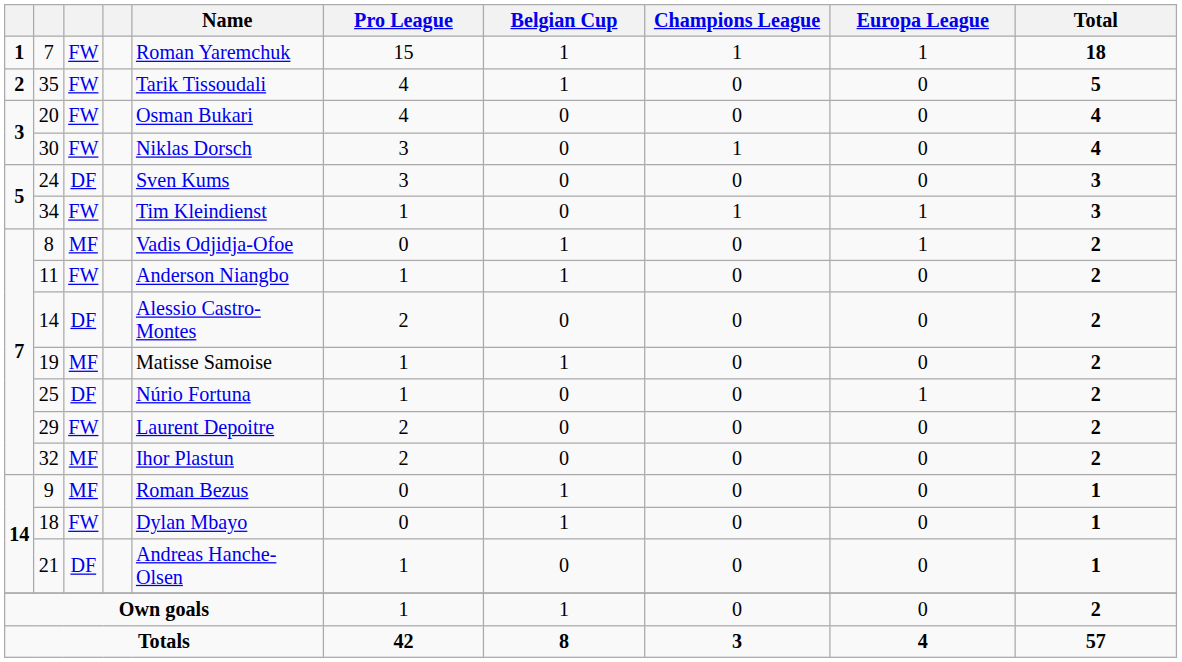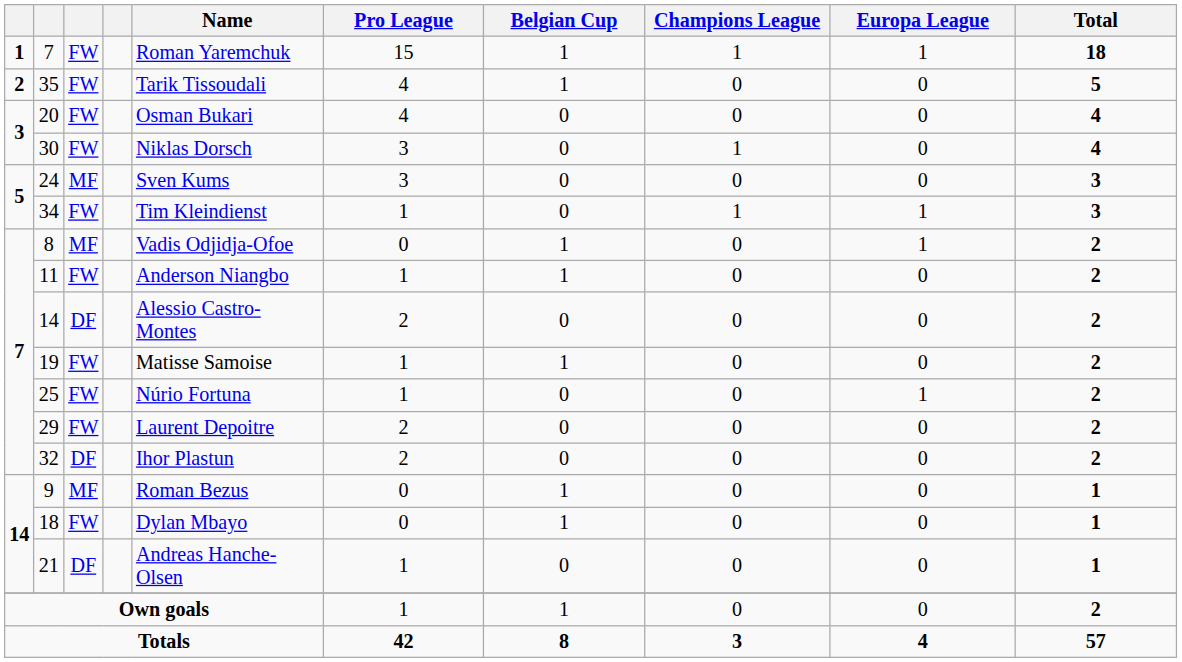24 | column 3: DF -> MF
19 | column 3: MF -> FW
25 | column 3: DF -> FW
32 | column 3: MF -> DF
